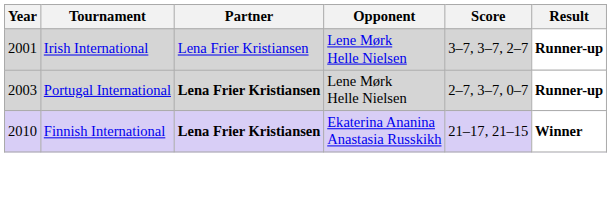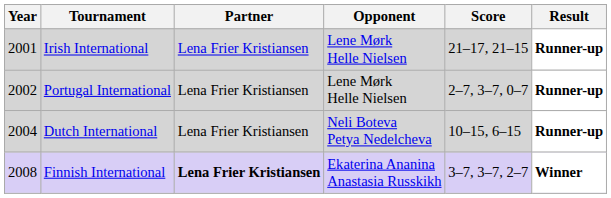Irish International | Score: 3–7, 3–7, 2–7 -> 21–17, 21–15
Portugal International | Year: 2003 -> 2002
Portugal International | Partner: bold -> normal
+ row: 2004 | Dutch International | Lena Frier Kristiansen | Neli Boteva Petya Nedelcheva | 10–15, 6–15 | Runner-up
Finnish International | Year: 2010 -> 2008
Finnish International | Score: 21–17, 21–15 -> 3–7, 3–7, 2–7
